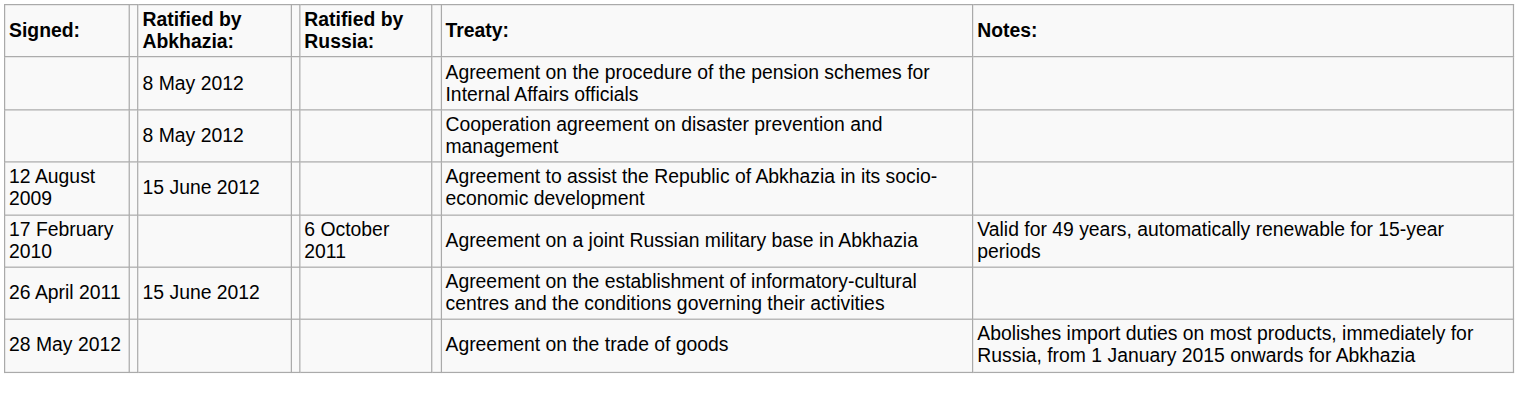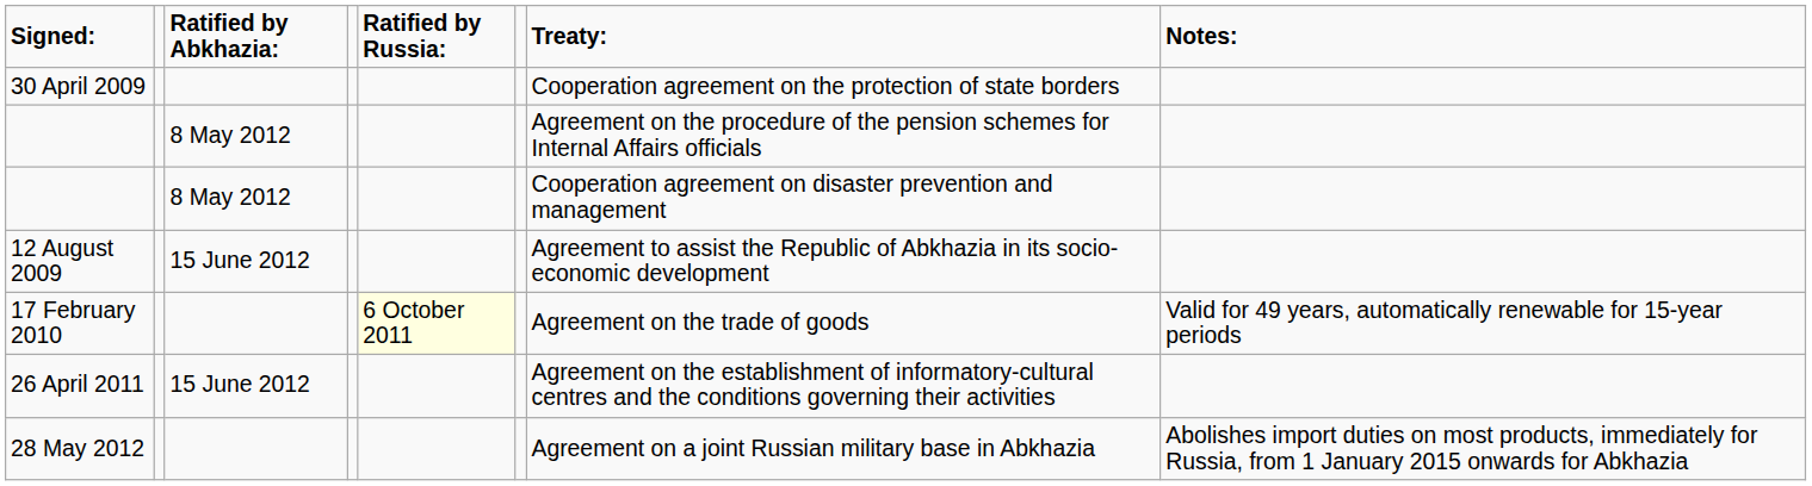+ row: 30 April 2009 | Cooperation agreement on the protection of state borders
17 February 2010 | column 5: no background -> lightyellow background
17 February 2010 | column 7: Agreement on a joint Russian military base in Abkhazia -> Agreement on the trade of goods
28 May 2012 | column 7: Agreement on the trade of goods -> Agreement on a joint Russian military base in Abkhazia
